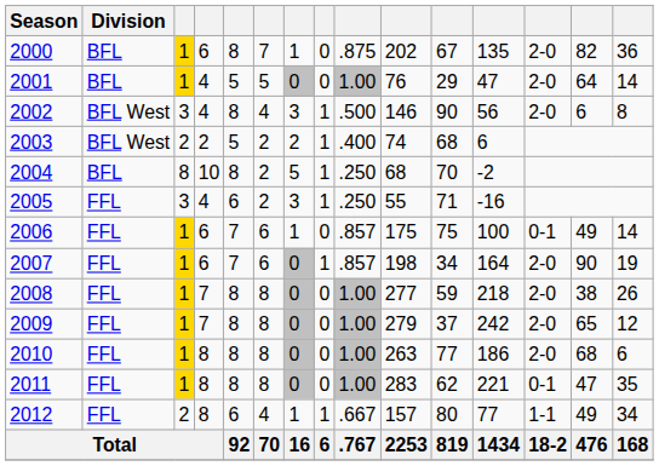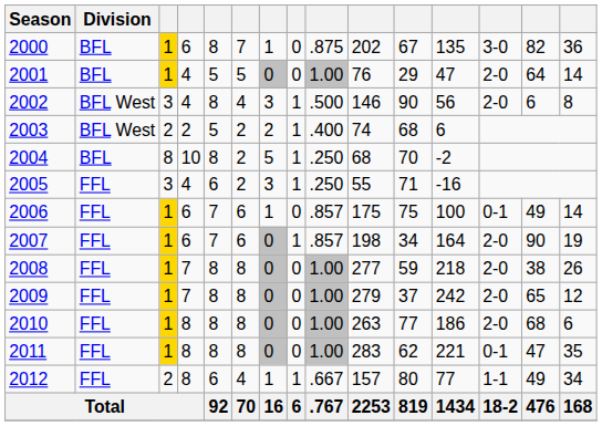2000 | column 13: 2-0 -> 3-0
